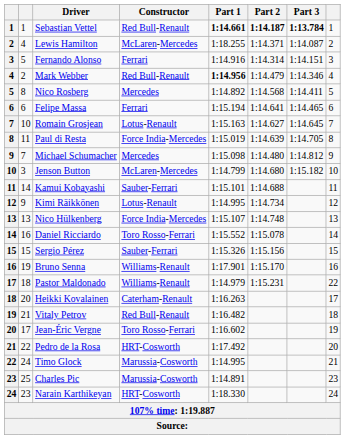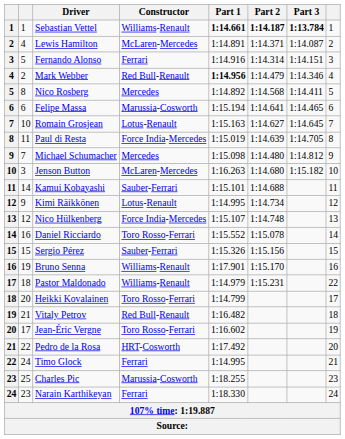Sebastian Vettel | Constructor: Red Bull-Renault -> Williams-Renault
Lewis Hamilton | Part 1: 1:18.255 -> 1:14.891
Felipe Massa | Constructor: Ferrari -> Marussia-Cosworth
Jenson Button | Part 1: 1:14.799 -> 1:16.263
Nico Hülkenberg | column 2: 13 -> 12
Heikki Kovalainen | Constructor: Caterham-Renault -> Toro Rosso-Ferrari
Heikki Kovalainen | Part 1: 1:16.263 -> 1:14.799
Timo Glock | Constructor: Marussia-Cosworth -> Ferrari
Charles Pic | Part 1: 1:14.891 -> 1:18.255
Narain Karthikeyan | Constructor: HRT-Cosworth -> Ferrari
